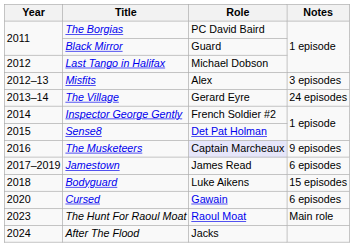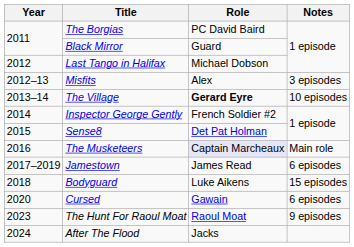The Village | Role: normal -> bold
The Village | Notes: 24 episodes -> 10 episodes
The Musketeers | Notes: 9 episodes -> Main role
The Hunt For Raoul Moat | Notes: Main role -> 9 episodes
